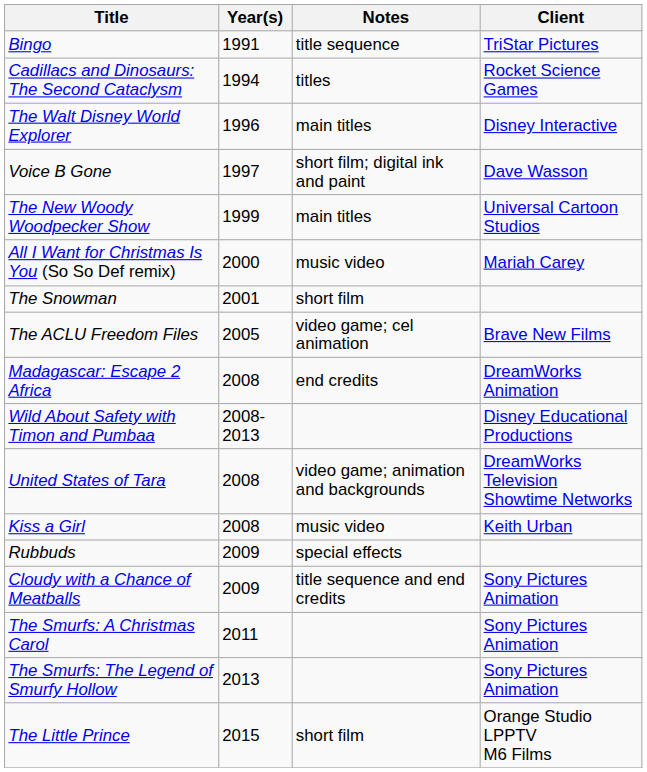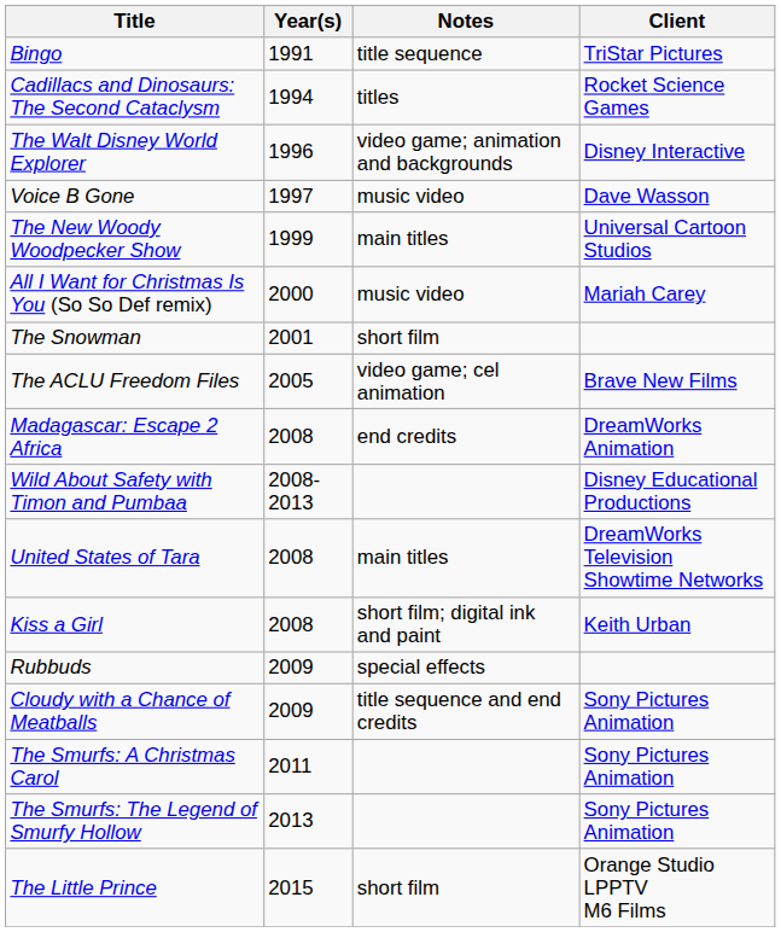The Walt Disney World Explorer | Notes: main titles -> video game; animation and backgrounds
Voice B Gone | Notes: short film; digital ink and paint -> music video
United States of Tara | Notes: video game; animation and backgrounds -> main titles
Kiss a Girl | Notes: music video -> short film; digital ink and paint
